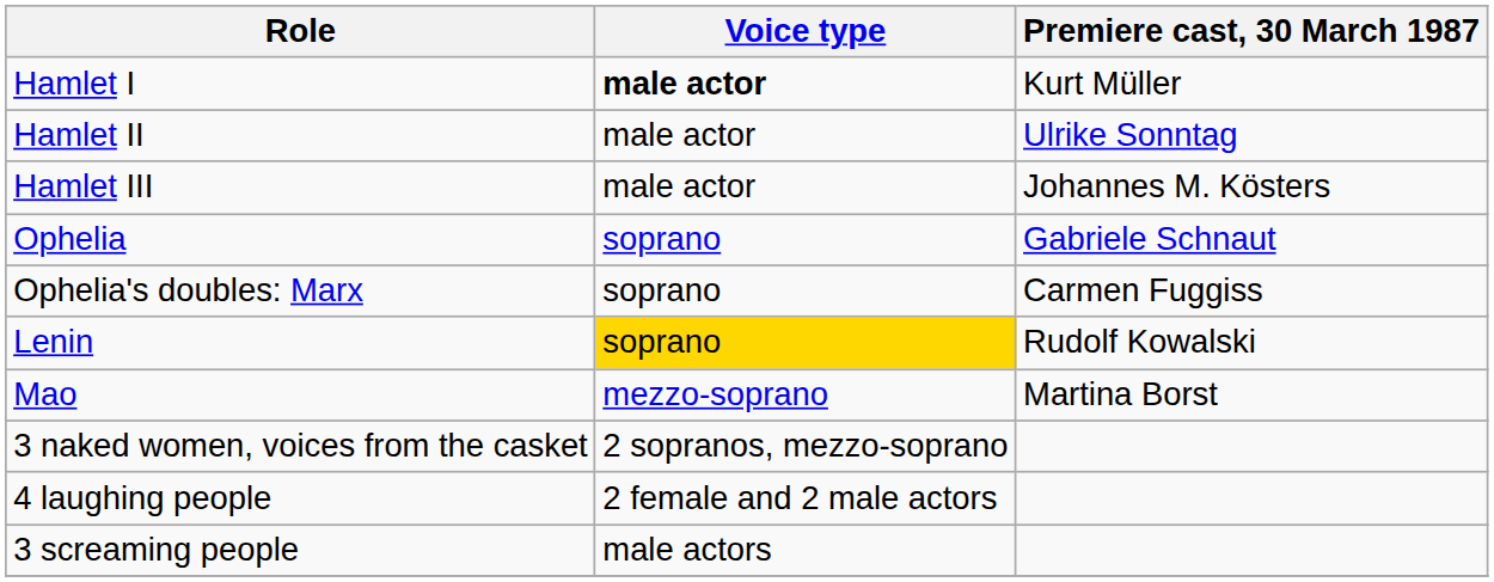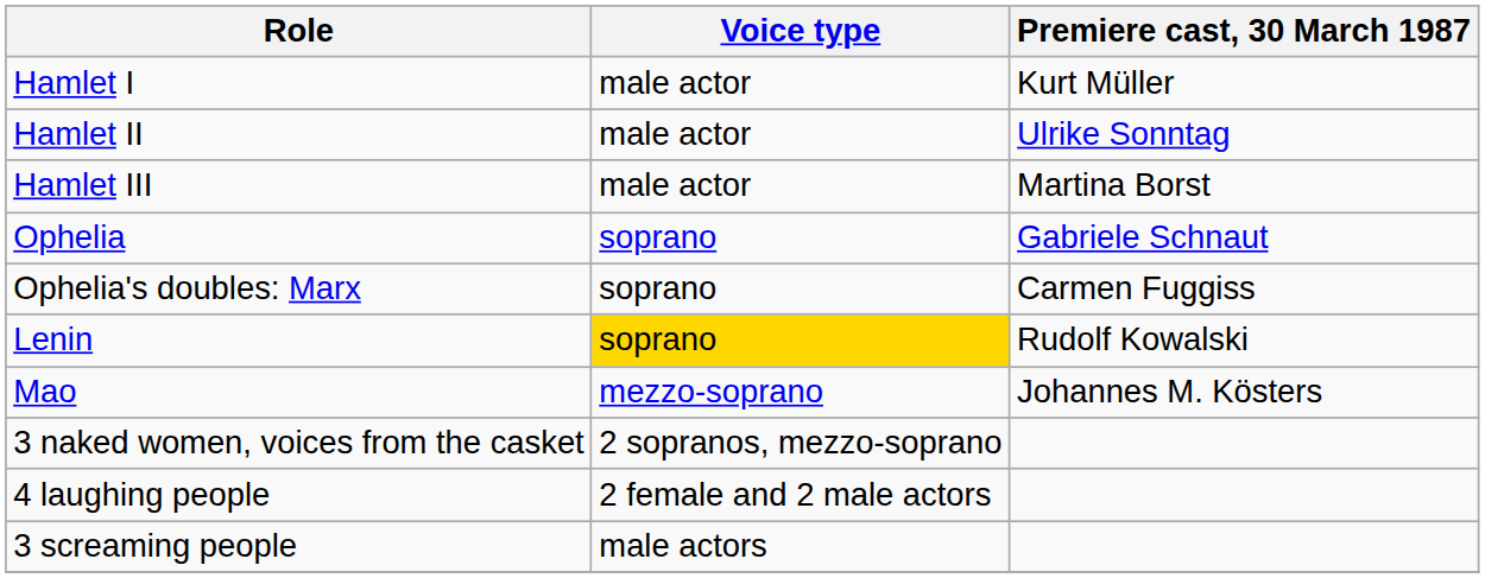Hamlet I | Voice type: bold -> normal
Hamlet III | Premiere cast, 30 March 1987: Johannes M. Kösters -> Martina Borst
Mao | Premiere cast, 30 March 1987: Martina Borst -> Johannes M. Kösters
